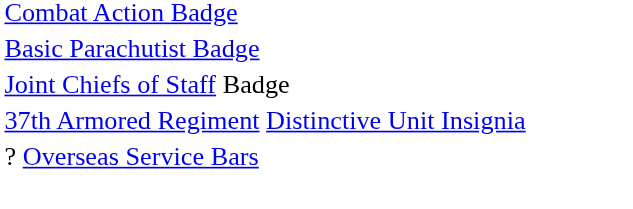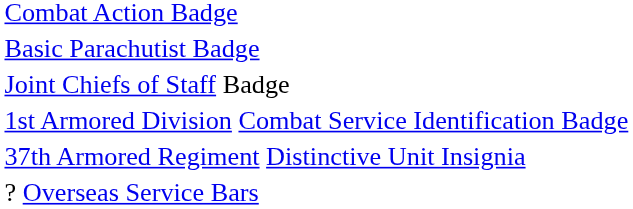+ row: 1st Armored Division Combat Service Identification Badge
